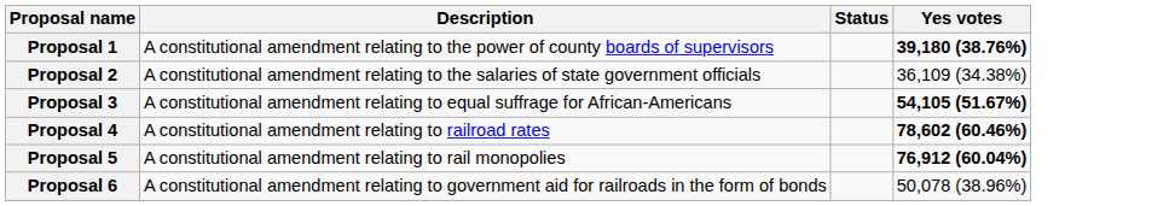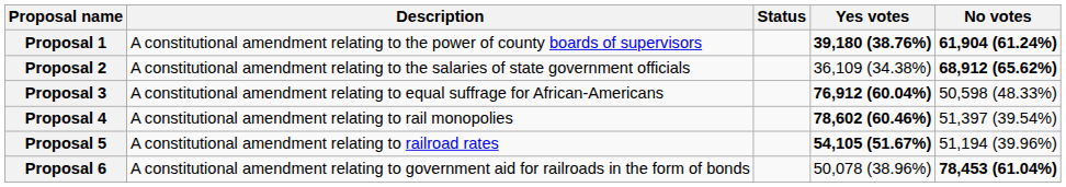+ column: No votes | 61,904 (61.24%) | 68,912 (65.62%) | 50,598 (48.33%) | 51,397 (39.54%) | 51,194 (39.96%) | 78,453 (61.04%)
Proposal 3 | Yes votes: 54,105 (51.67%) -> 76,912 (60.04%)
Proposal 4 | Description: A constitutional amendment relating to railroad rates -> A constitutional amendment relating to rail monopolies
Proposal 5 | Description: A constitutional amendment relating to rail monopolies -> A constitutional amendment relating to railroad rates
Proposal 5 | Yes votes: 76,912 (60.04%) -> 54,105 (51.67%)
